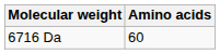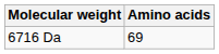6716 Da | Amino acids: 60 -> 69
